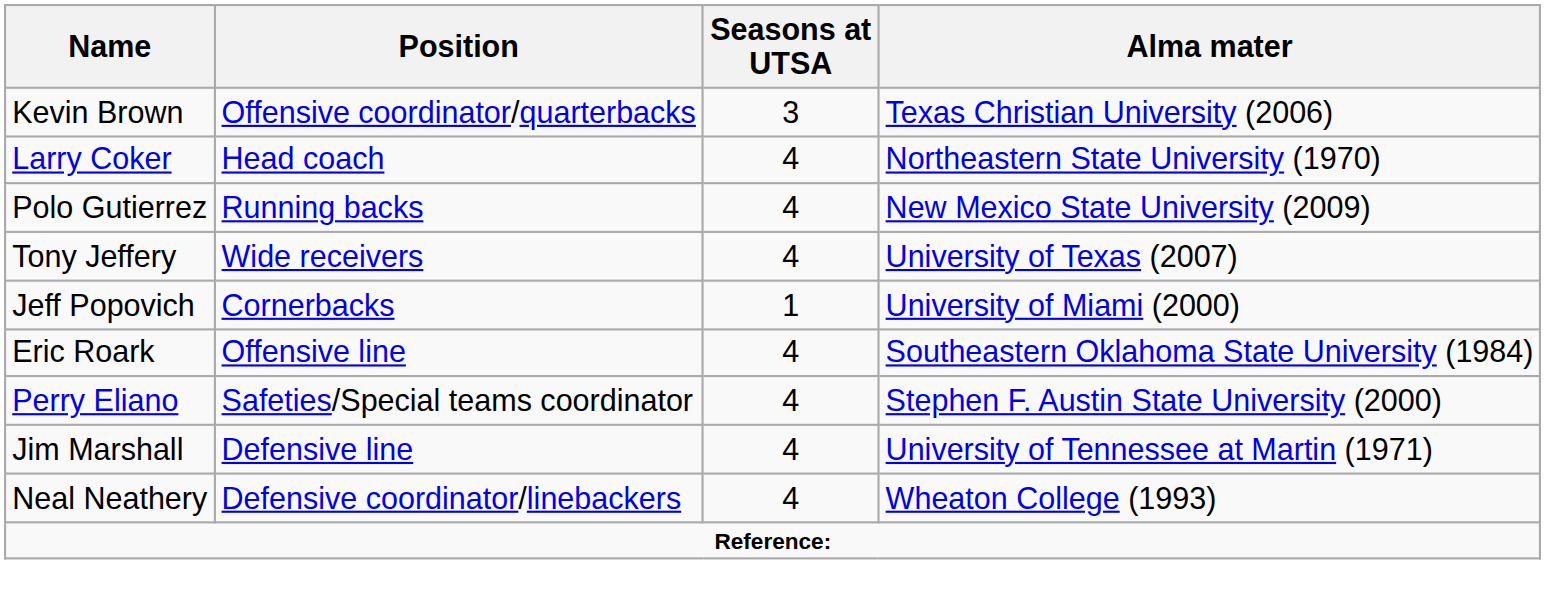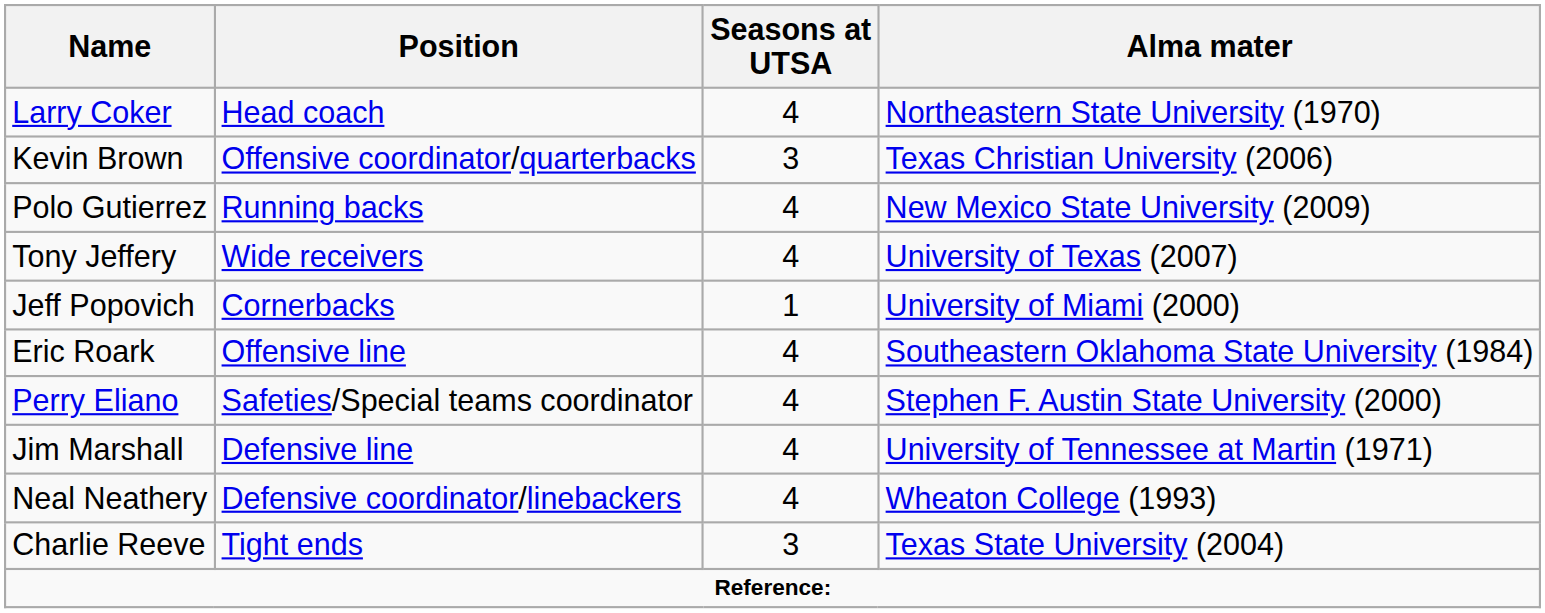rows swapped: Larry Coker <-> Kevin Brown
+ row: Charlie Reeve | Tight ends | 3 | Texas State University (2004)
